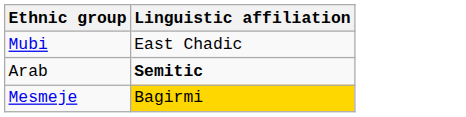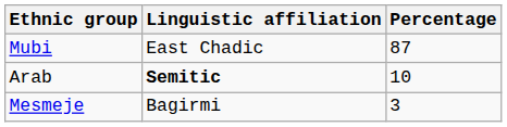+ column: Percentage | 87 | 10 | 3
Mesmeje | Linguistic affiliation: gold background -> no background
